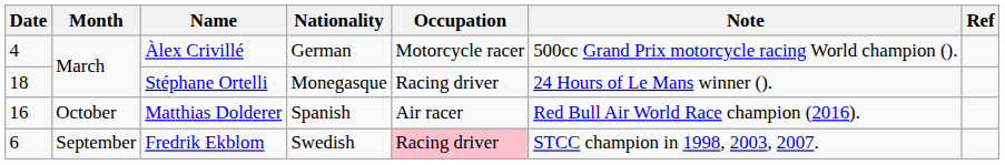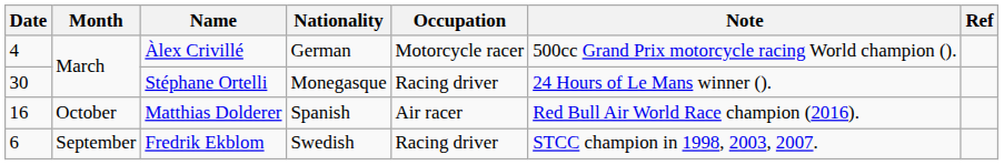Stéphane Ortelli | Date: 18 -> 30
Fredrik Ekblom | Occupation: pink background -> no background
